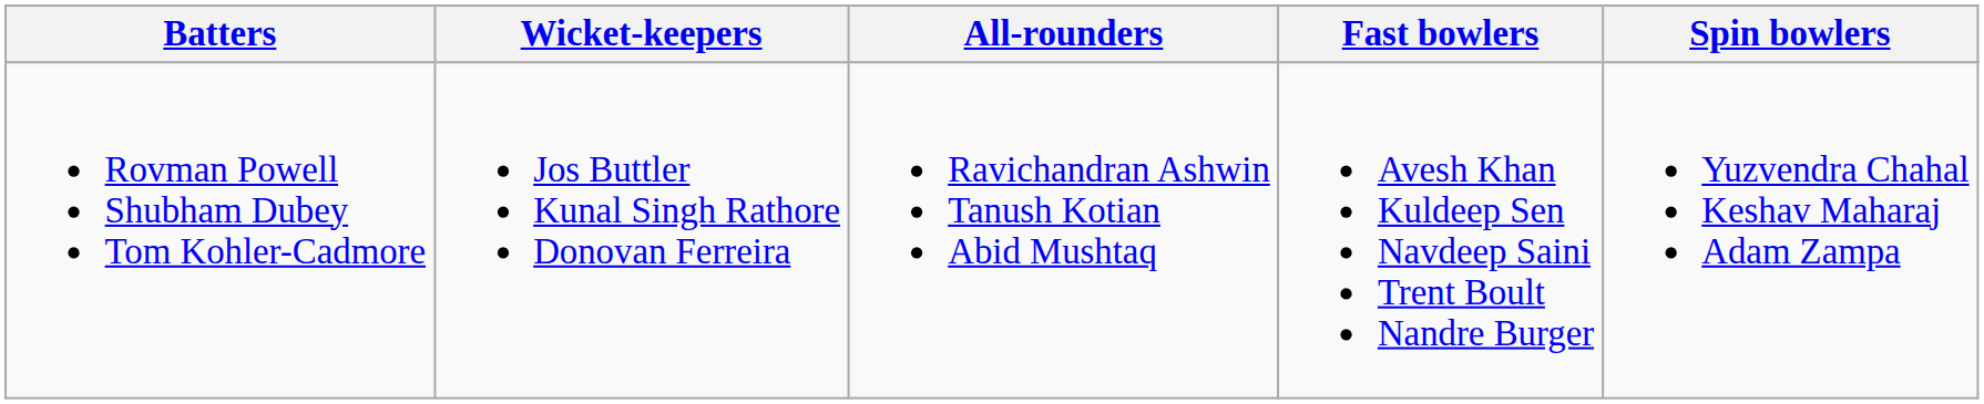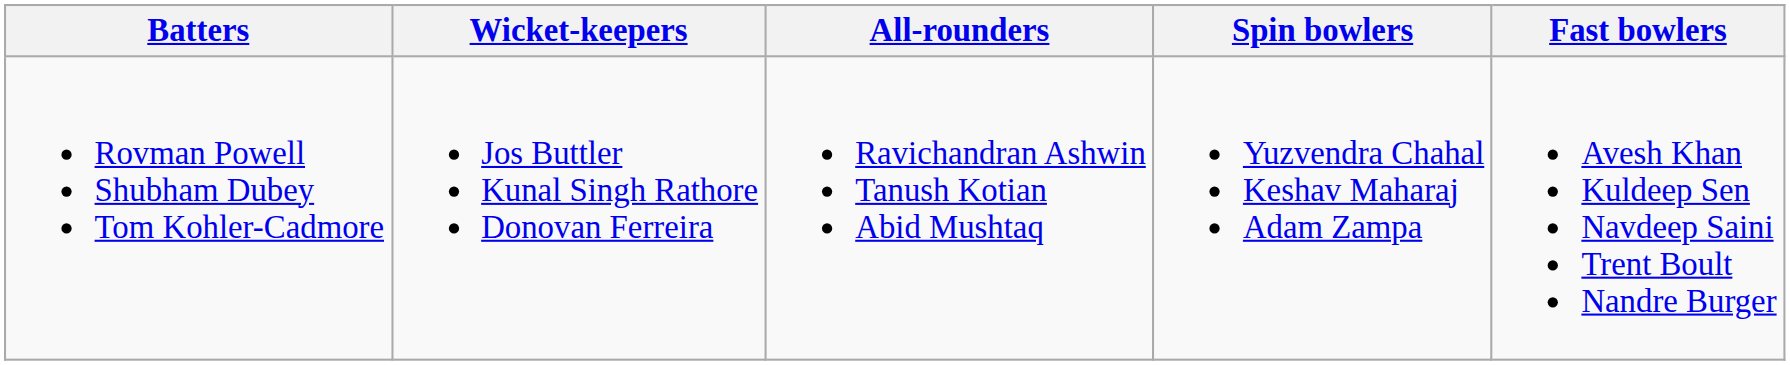columns swapped: Fast bowlers <-> Spin bowlers
